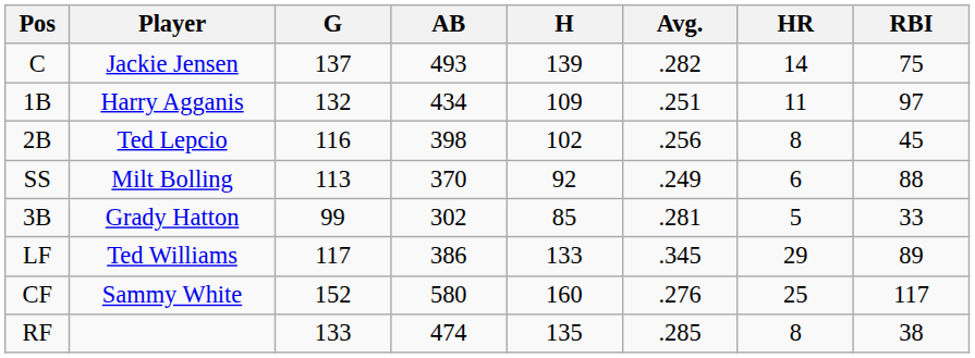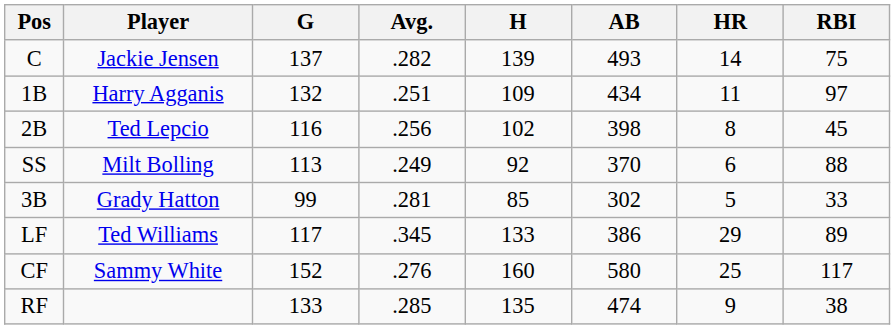columns swapped: AB <-> Avg.
RF | HR: 8 -> 9
